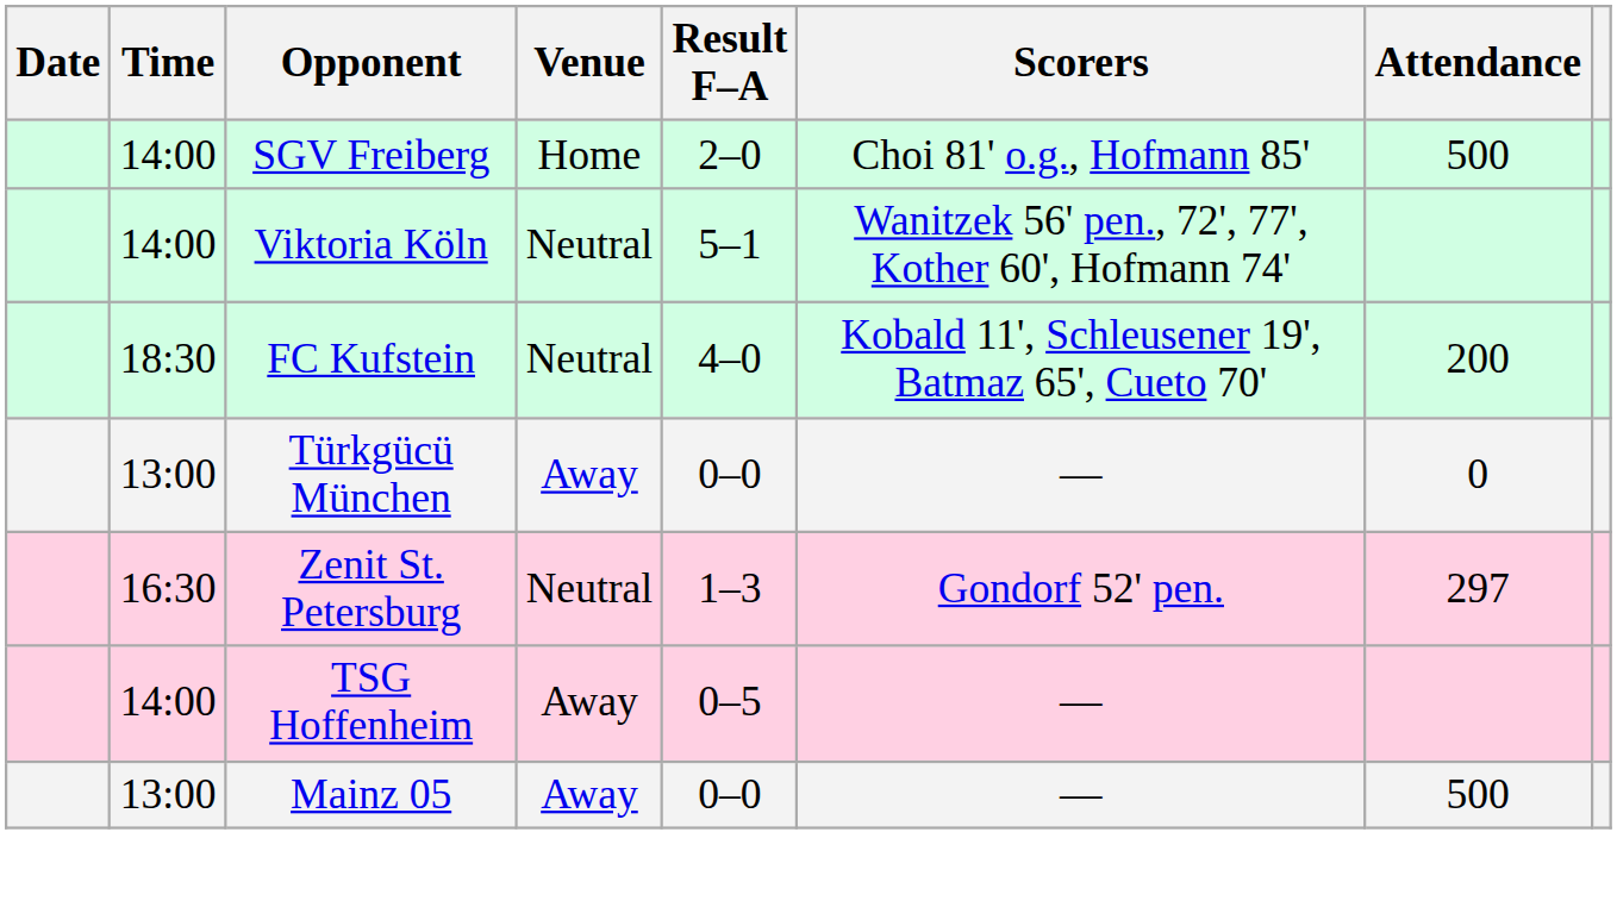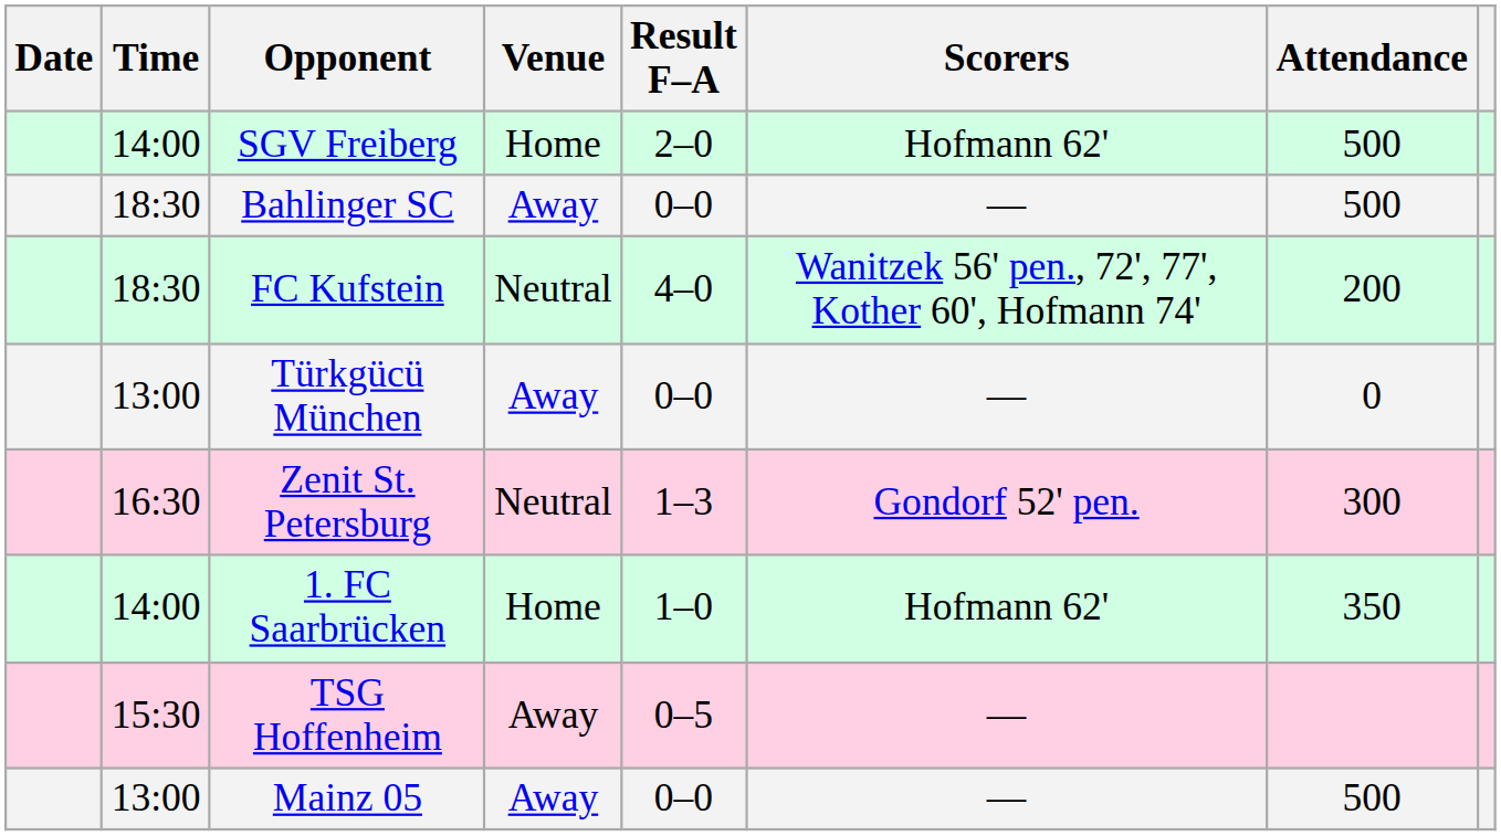SGV Freiberg | Scorers: Choi 81' o.g., Hofmann 85' -> Hofmann 62'
+ row: 18:30 | Bahlinger SC | Away | 0–0 | — | 500
- row: 14:00 | Viktoria Köln | Neutral | 5–1 | Wanitzek 56' pen., 72', 77', Kother 60', Hofmann 74'
FC Kufstein | Scorers: Kobald 11', Schleusener 19', Batmaz 65', Cueto 70' -> Wanitzek 56' pen., 72', 77', Kother 60', Hofmann 74'
Zenit St. Petersburg | Attendance: 297 -> 300
+ row: 14:00 | 1. FC Saarbrücken | Home | 1–0 | Hofmann 62' | 350
TSG Hoffenheim | Time: 14:00 -> 15:30
